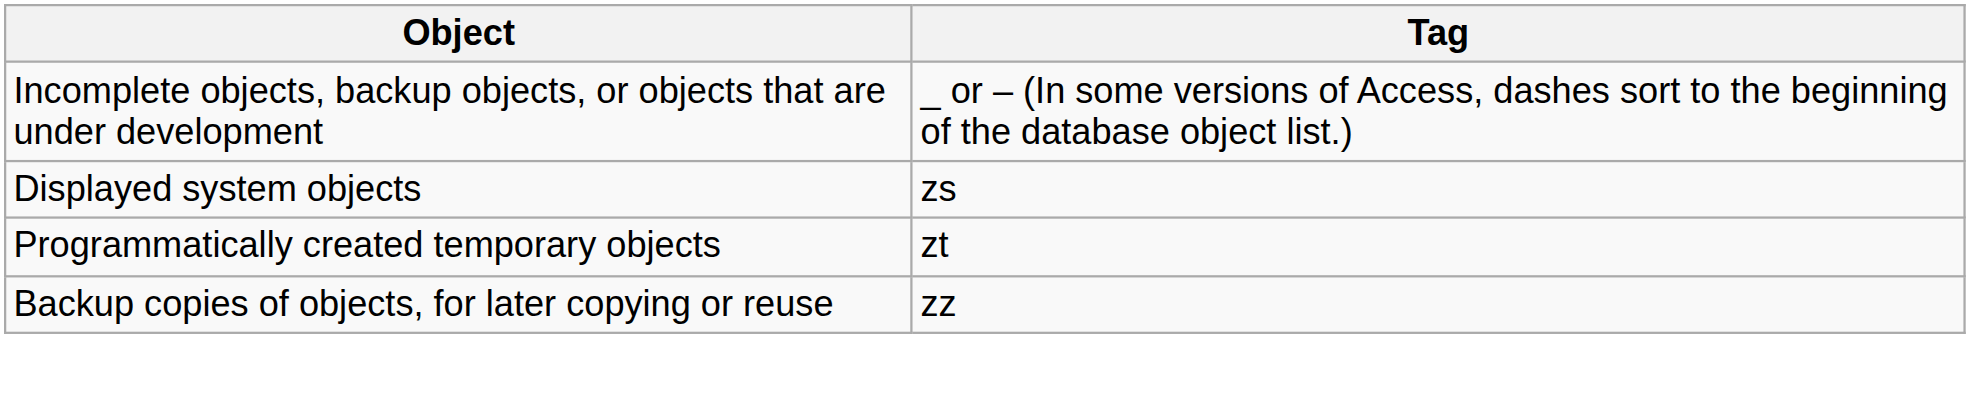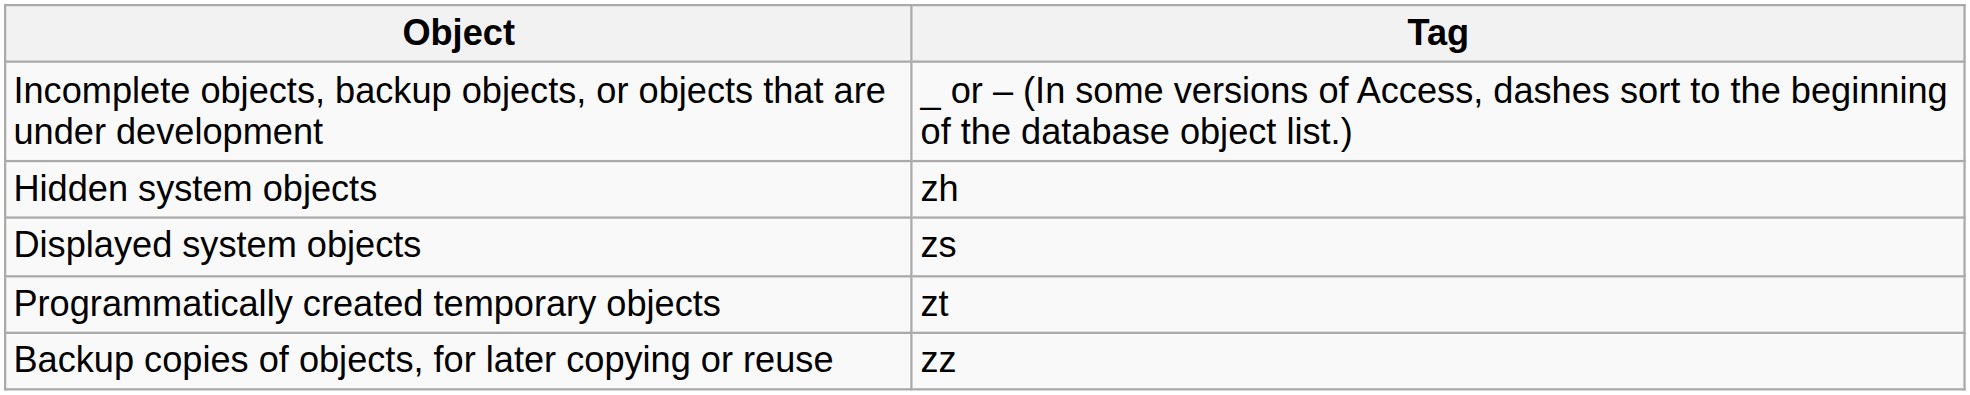+ row: Hidden system objects | zh
